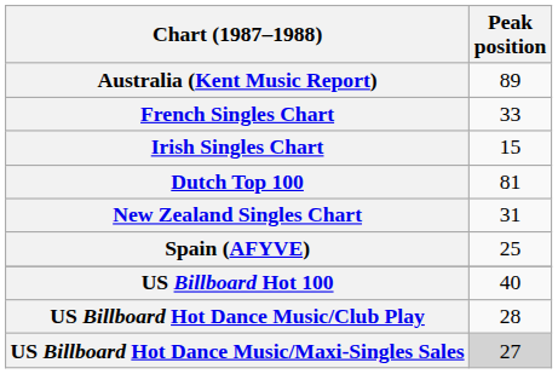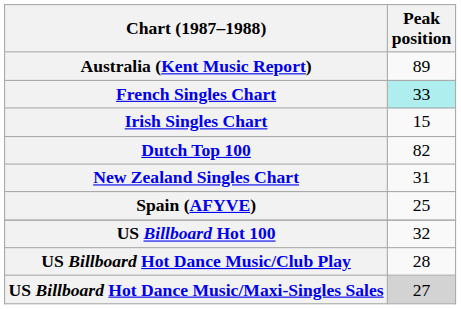French Singles Chart | Peak position: no background -> paleturquoise background
Dutch Top 100 | Peak position: 81 -> 82
US Billboard Hot 100 | Peak position: 40 -> 32
